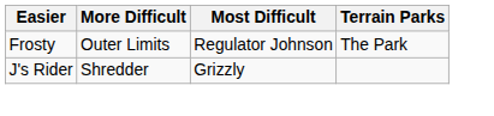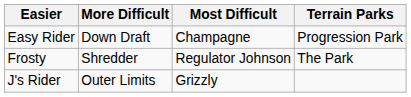+ row: Easy Rider | Down Draft | Champagne | Progression Park
Frosty | More Difficult: Outer Limits -> Shredder
J's Rider | More Difficult: Shredder -> Outer Limits
